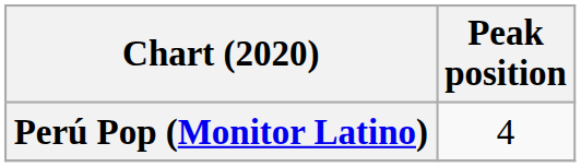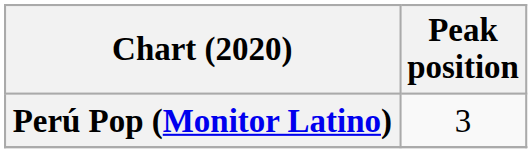Perú Pop (Monitor Latino) | Peak position: 4 -> 3
